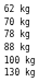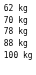- row: 130 kg
